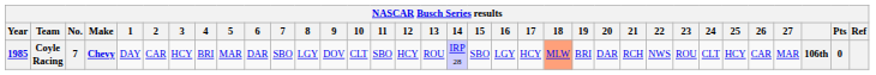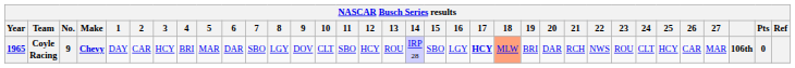Coyle Racing | Year: 1985 -> 1965
Coyle Racing | No.: 7 -> 9
Coyle Racing | 17: normal -> bold
